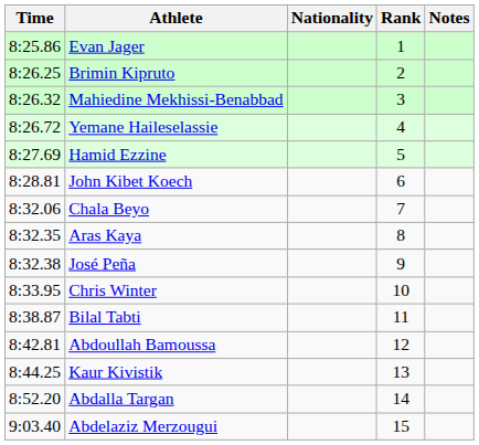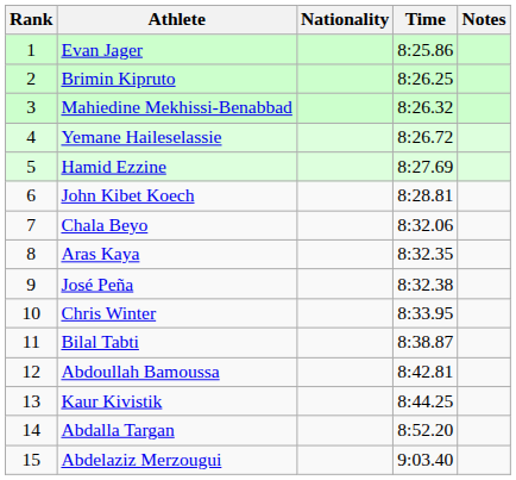columns swapped: Rank <-> Time
